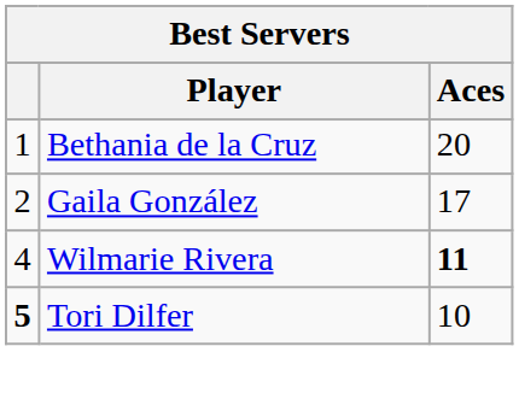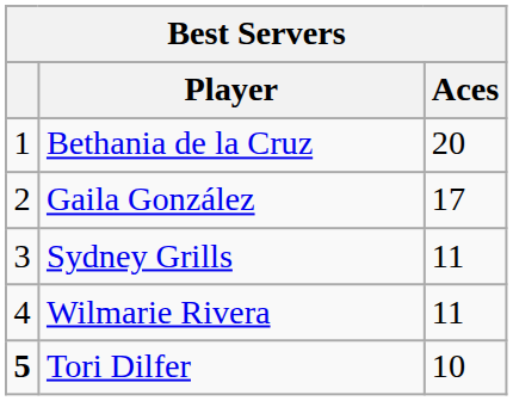+ row: 3 | Sydney Grills | 11
Wilmarie Rivera | Aces: bold -> normal
